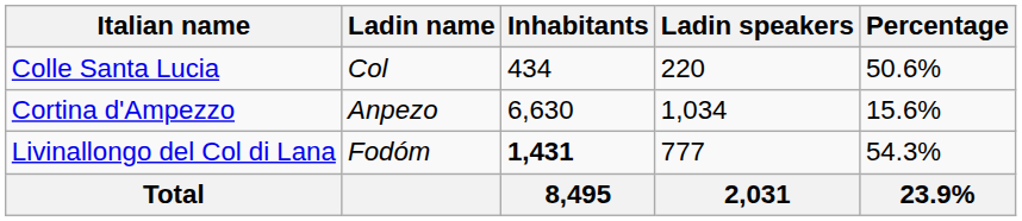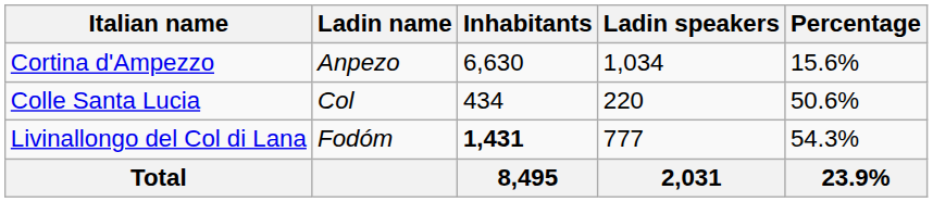rows swapped: Cortina d'Ampezzo <-> Colle Santa Lucia
